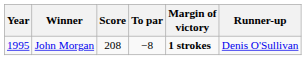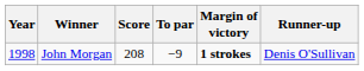John Morgan | Year: 1995 -> 1998
John Morgan | To par: −8 -> −9
